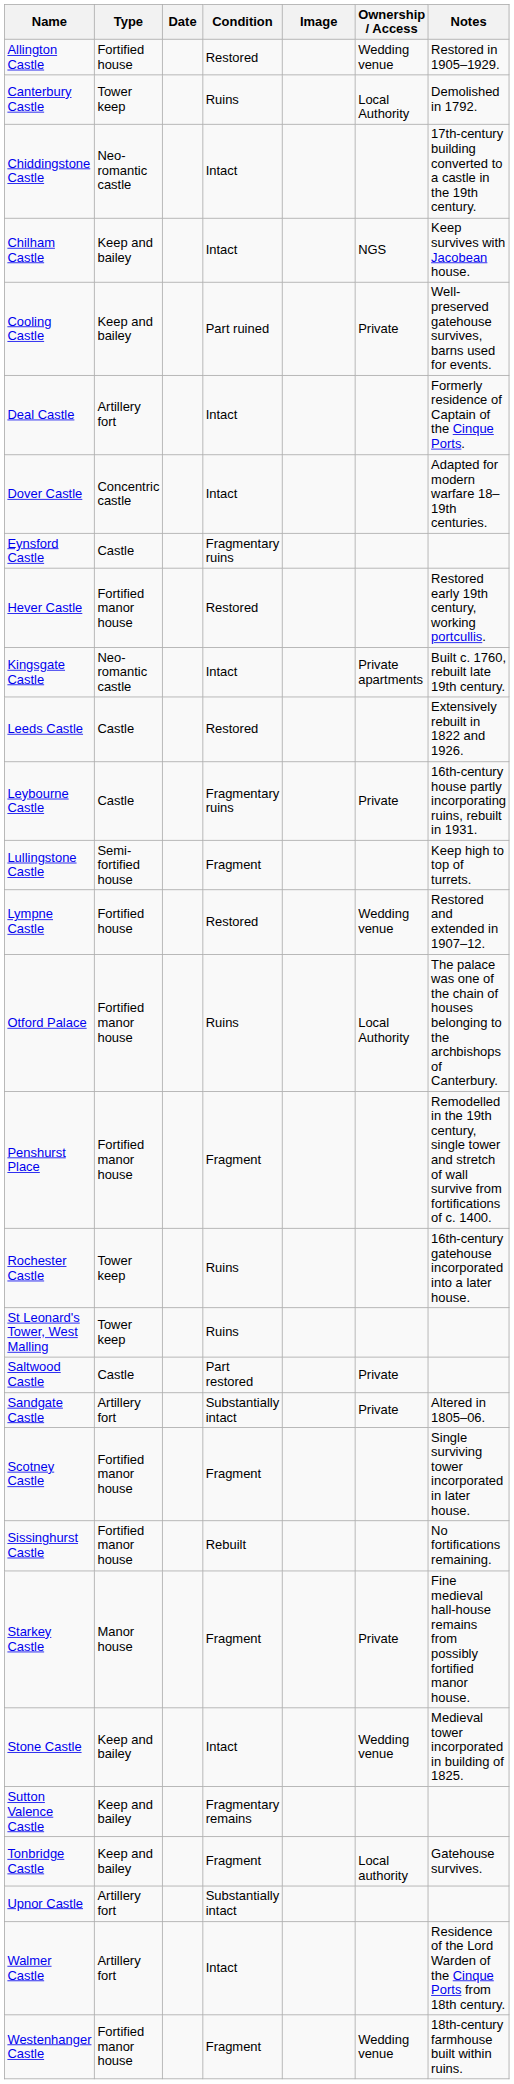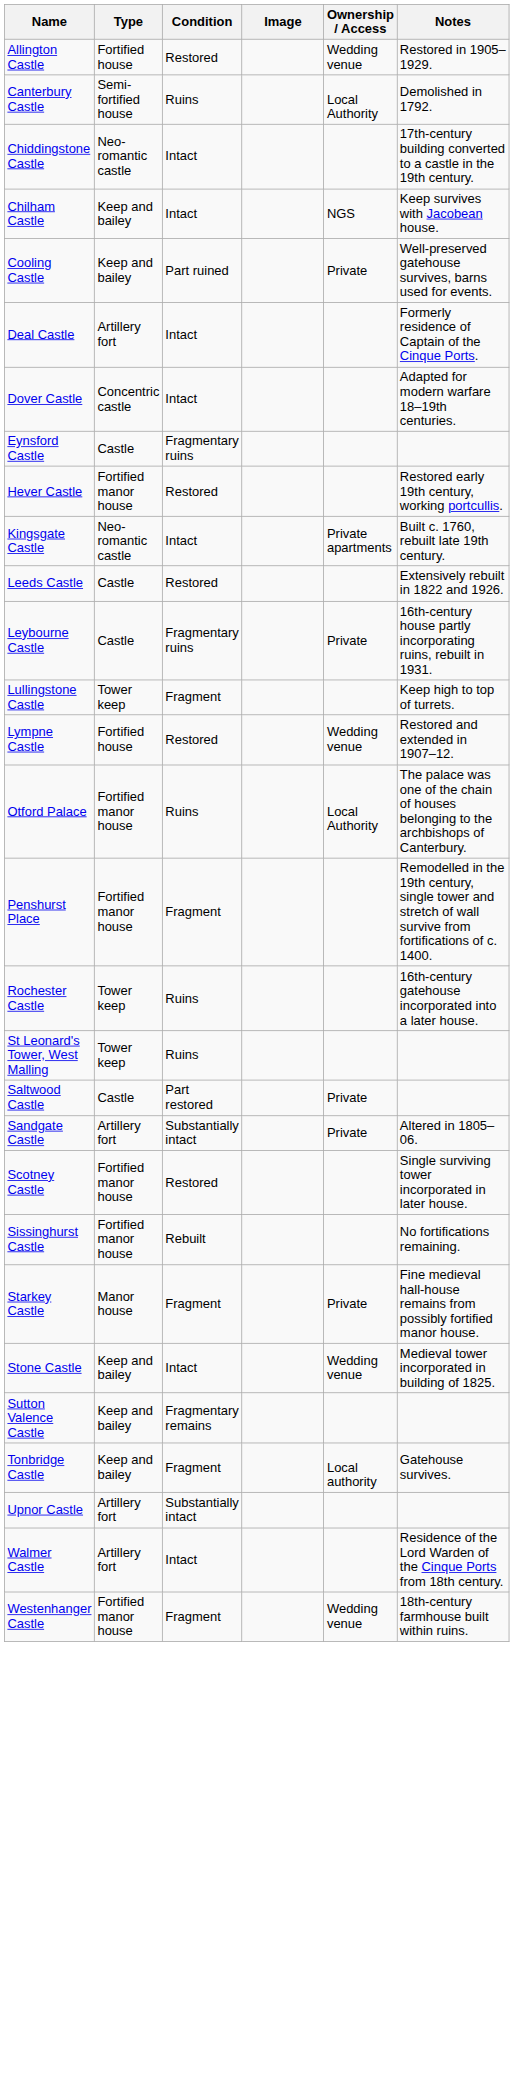- column: Date
Canterbury Castle | Type: Tower keep -> Semi-fortified house
Lullingstone Castle | Type: Semi-fortified house -> Tower keep
Scotney Castle | Condition: Fragment -> Restored
